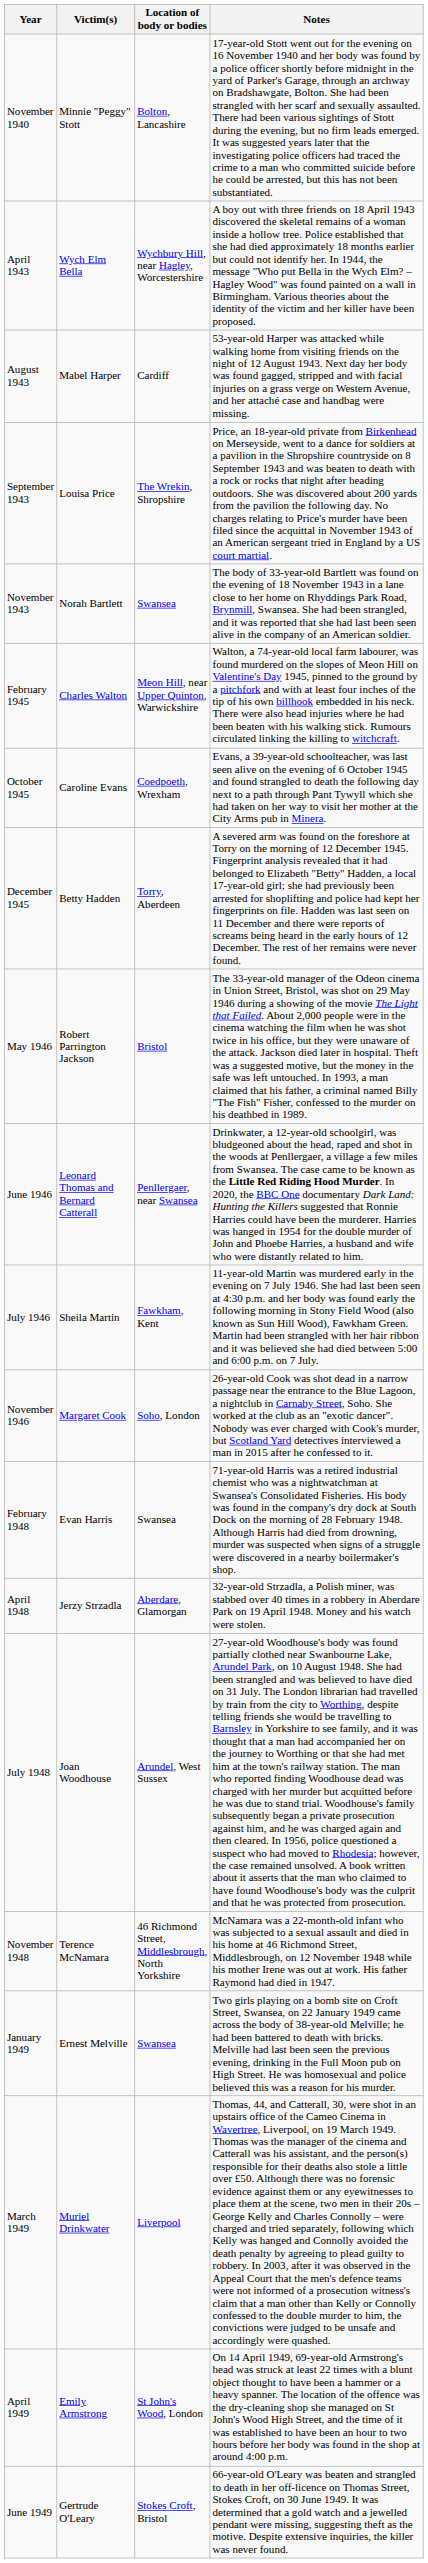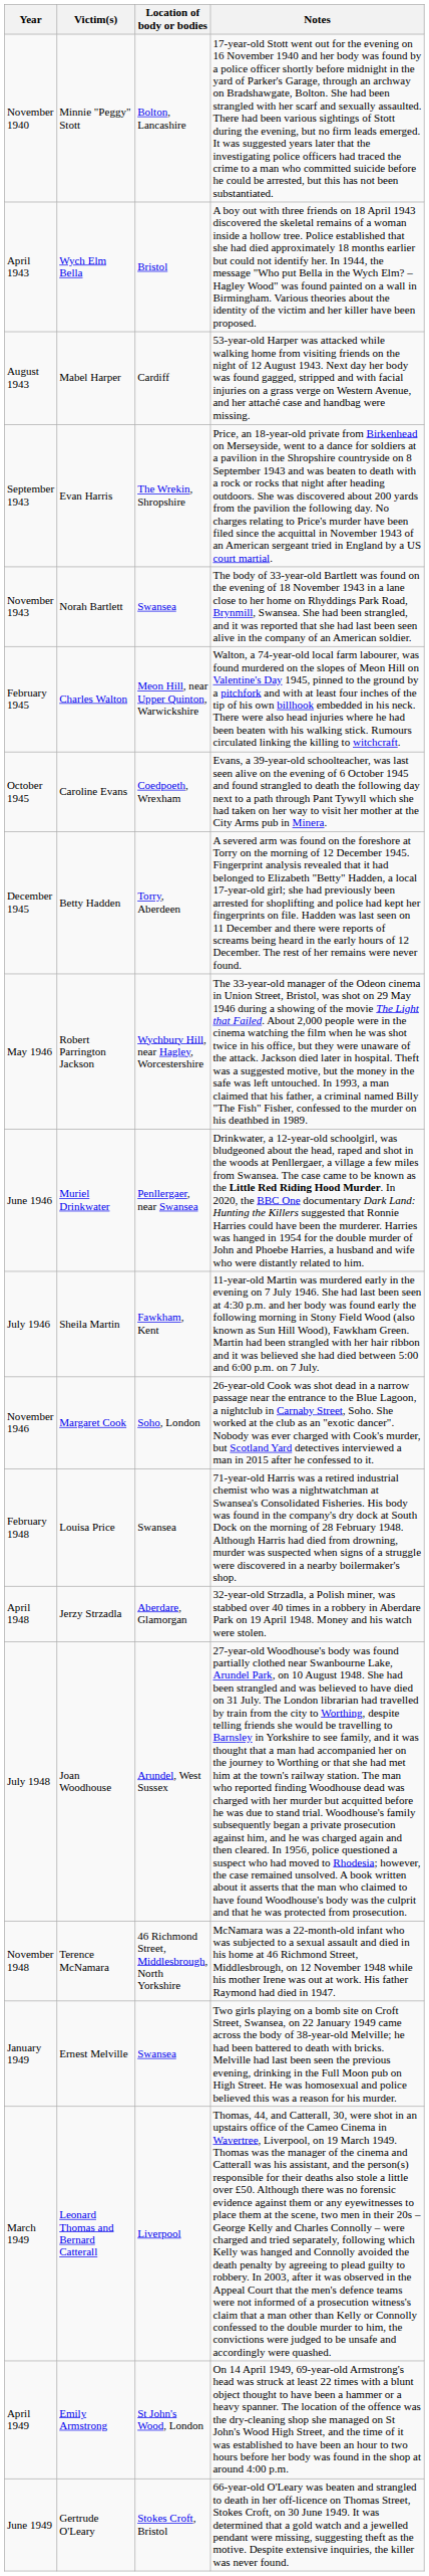April 1943 | Location of body or bodies: Wychbury Hill, near Hagley, Worcestershire -> Bristol
September 1943 | Victim(s): Louisa Price -> Evan Harris
May 1946 | Location of body or bodies: Bristol -> Wychbury Hill, near Hagley, Worcestershire
June 1946 | Victim(s): Leonard Thomas and Bernard Catterall -> Muriel Drinkwater
February 1948 | Victim(s): Evan Harris -> Louisa Price
March 1949 | Victim(s): Muriel Drinkwater -> Leonard Thomas and Bernard Catterall
